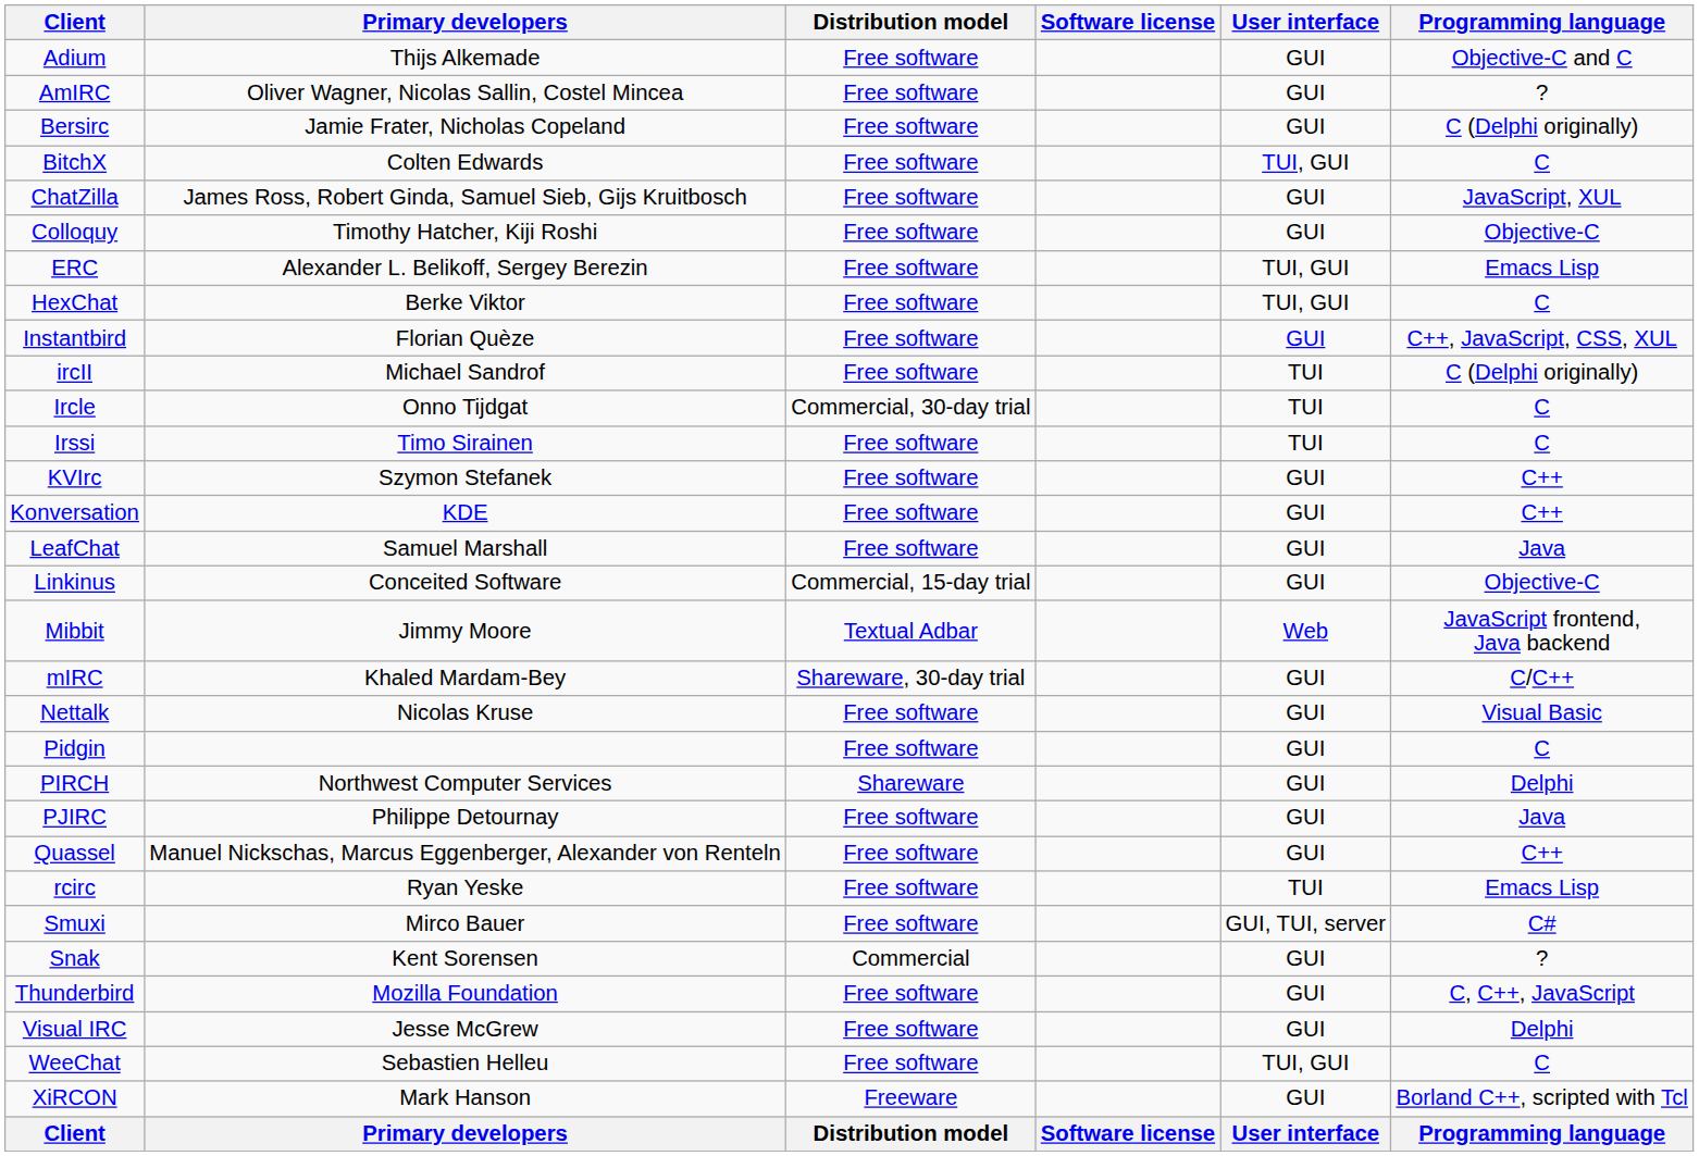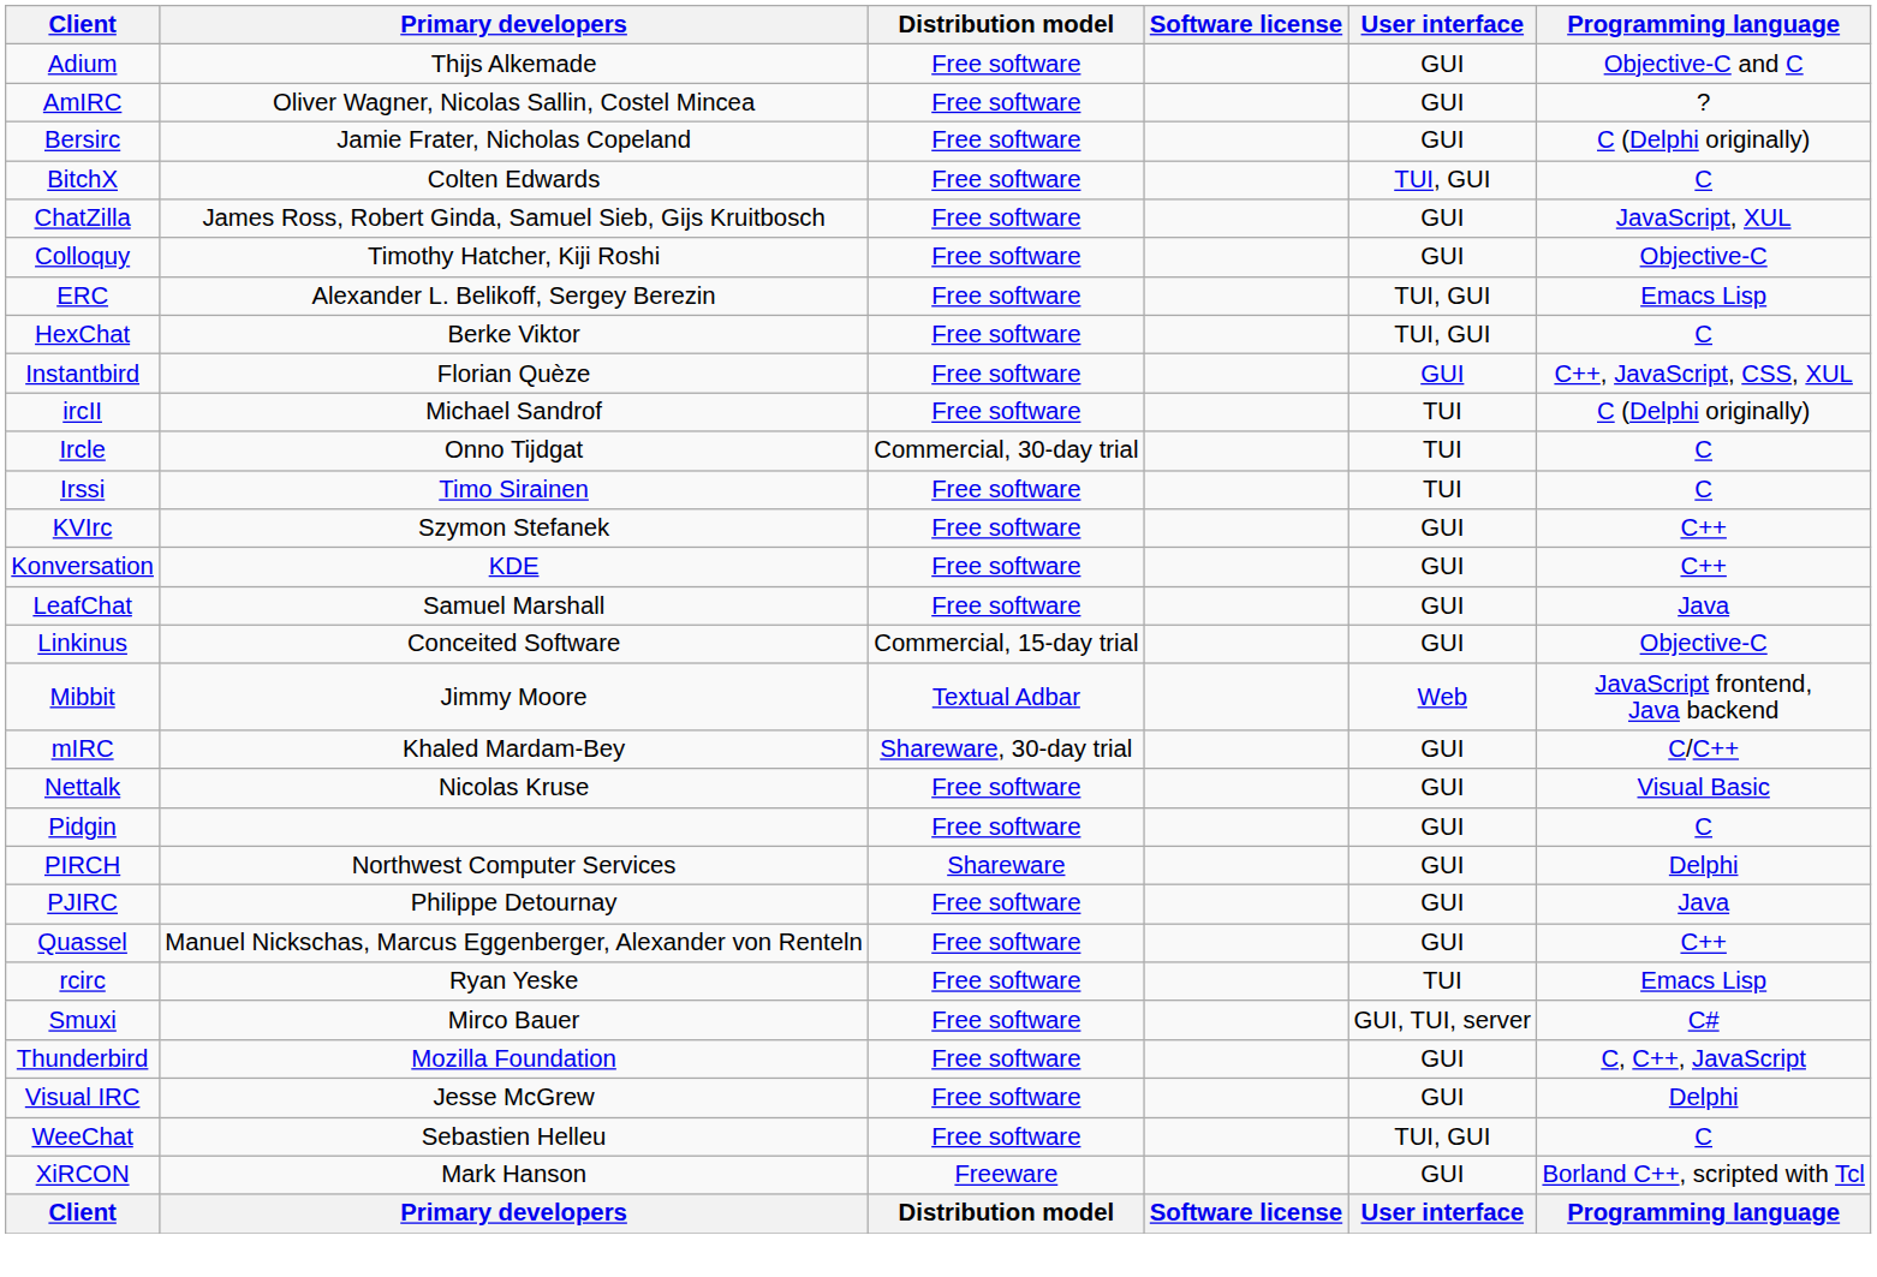- row: Snak | Kent Sorensen | Commercial | GUI | ?
